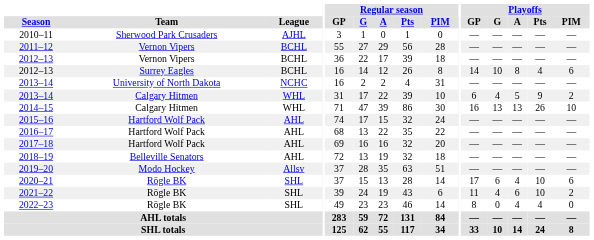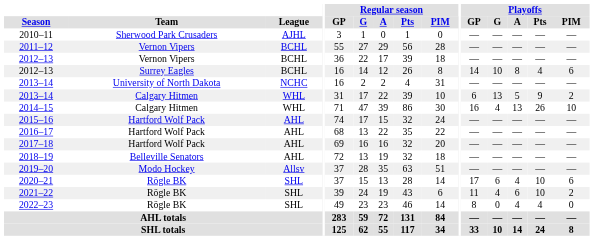2013–14 / Calgary Hitmen | Playoffs / G: 4 -> 13
2014–15 | Playoffs / G: 13 -> 4
